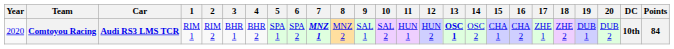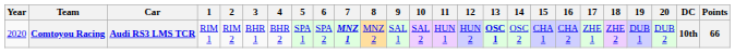Comtoyou Racing | Points: 84 -> 66
